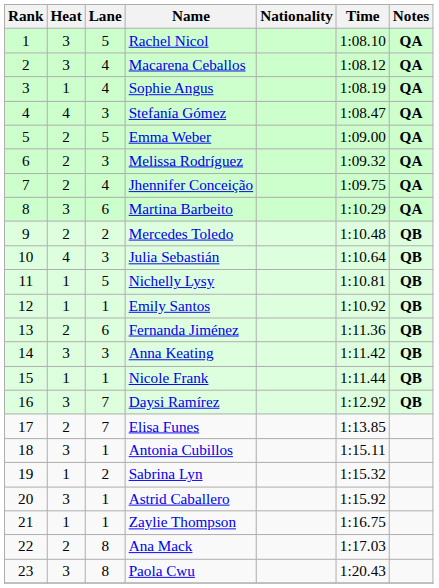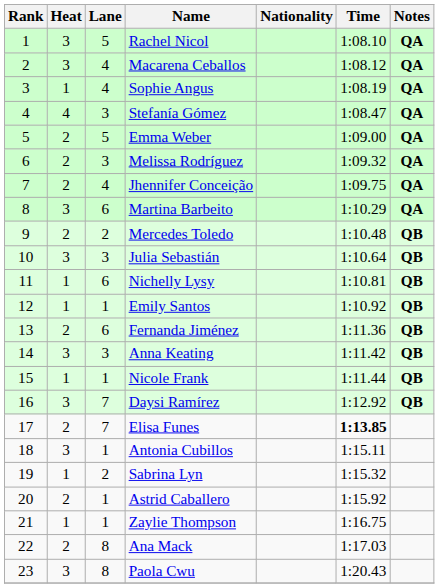Julia Sebastián | Heat: 4 -> 3
Nichelly Lysy | Lane: 5 -> 6
Elisa Funes | Time: normal -> bold
Astrid Caballero | Heat: 3 -> 2
